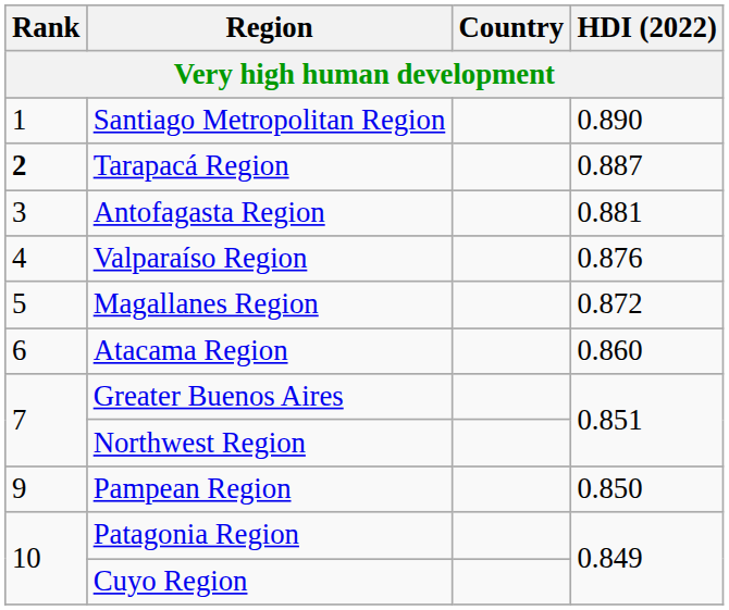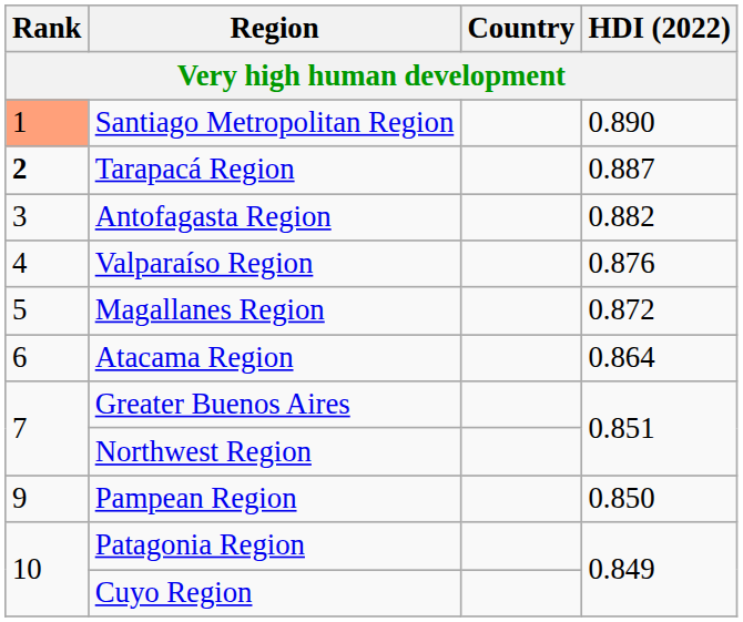Santiago Metropolitan Region | Rank: no background -> lightsalmon background
Antofagasta Region | HDI (2022): 0.881 -> 0.882
Atacama Region | HDI (2022): 0.860 -> 0.864
